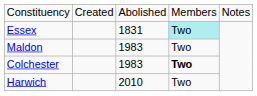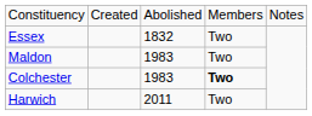Essex | column 3: 1831 -> 1832
Essex | column 4: paleturquoise background -> no background
Harwich | column 3: 2010 -> 2011
